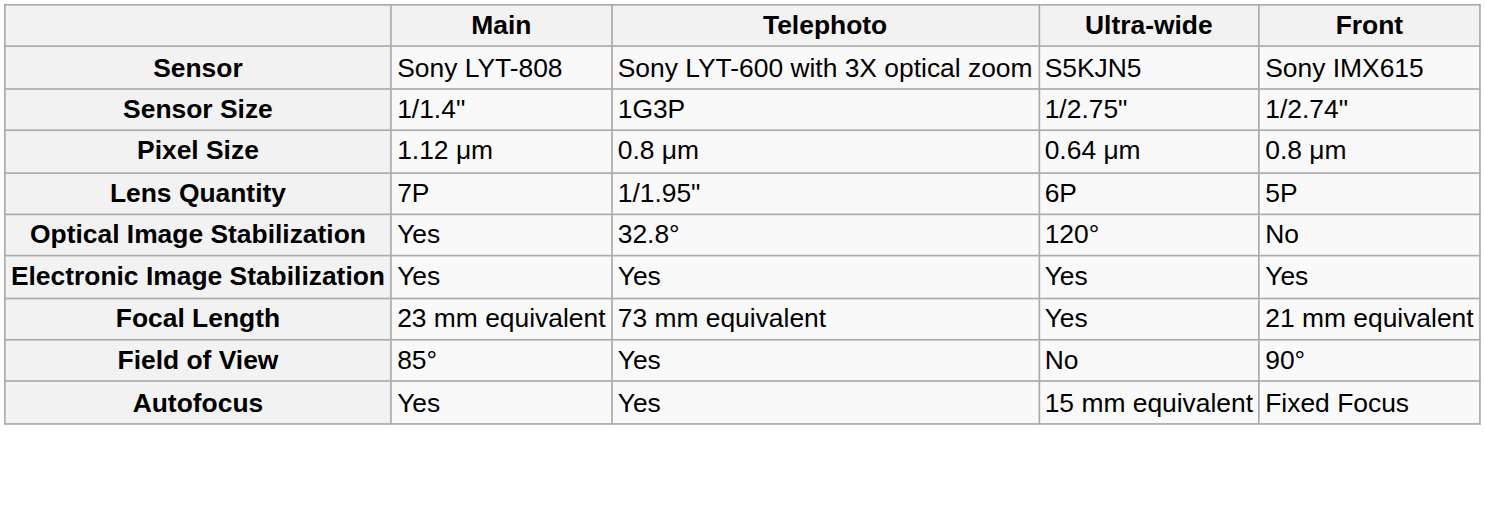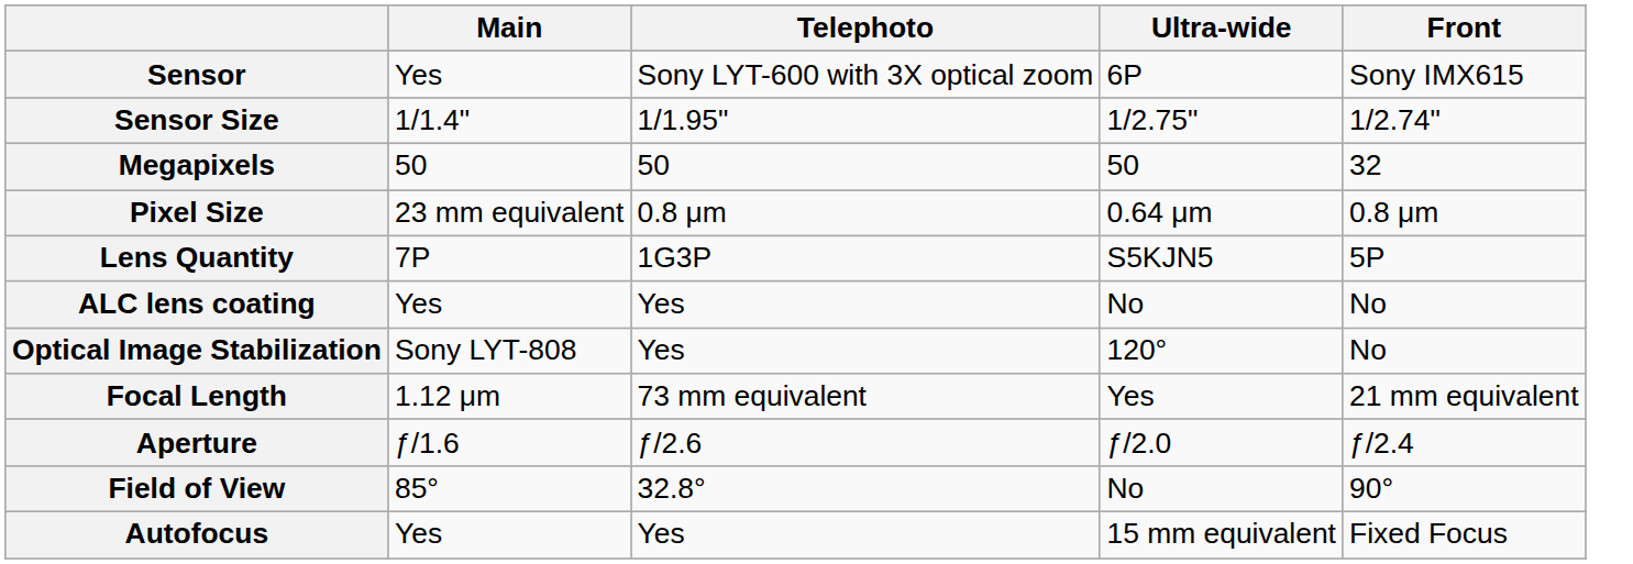Sensor | Main: Sony LYT-808 -> Yes
Sensor | Ultra-wide: S5KJN5 -> 6P
Sensor Size | Telephoto: 1G3P -> 1/1.95"
+ row: Megapixels | 50 | 50 | 50 | 32
Pixel Size | Main: 1.12 μm -> 23 mm equivalent
Lens Quantity | Telephoto: 1/1.95" -> 1G3P
Lens Quantity | Ultra-wide: 6P -> S5KJN5
+ row: ALC lens coating | Yes | Yes | No | No
Optical Image Stabilization | Main: Yes -> Sony LYT-808
Optical Image Stabilization | Telephoto: 32.8° -> Yes
- row: Electronic Image Stabilization | Yes | Yes | Yes | Yes
Focal Length | Main: 23 mm equivalent -> 1.12 μm
+ row: Aperture | ƒ/1.6 | ƒ/2.6 | ƒ/2.0 | ƒ/2.4
Field of View | Telephoto: Yes -> 32.8°
